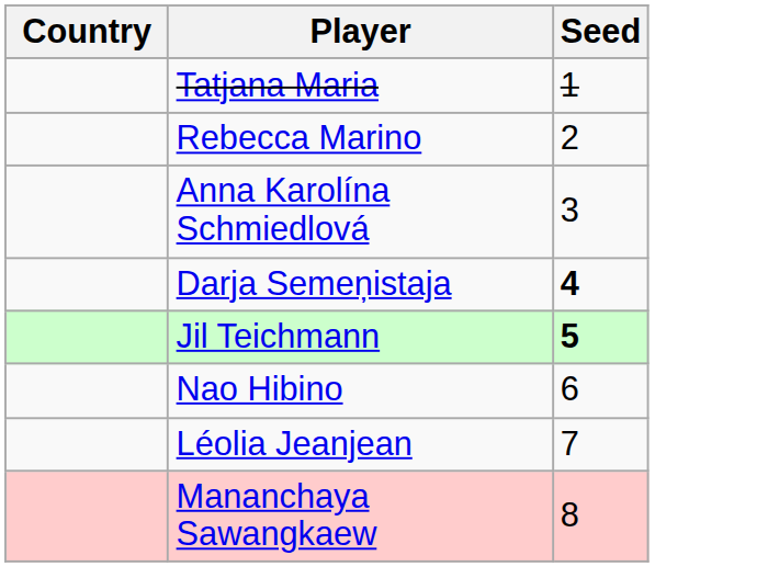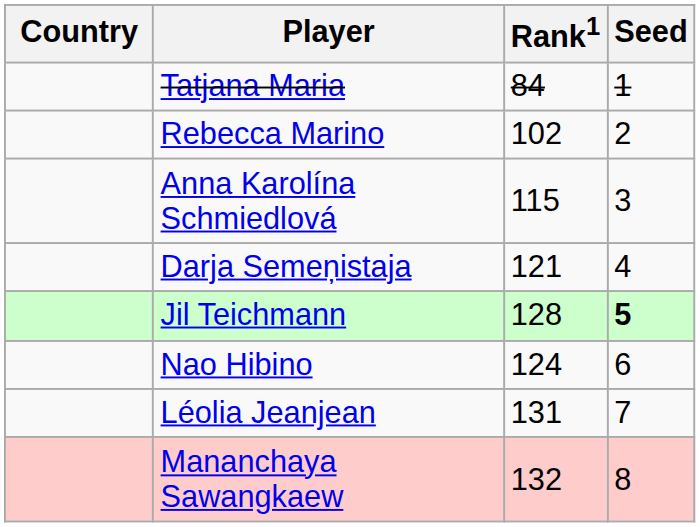+ column: Rank1 | 84 | 102 | 115 | 121 | 128 | 124 | 131 | 132
Darja Semeņistaja | Seed: bold -> normal
